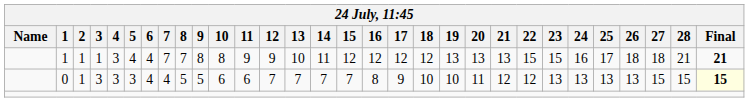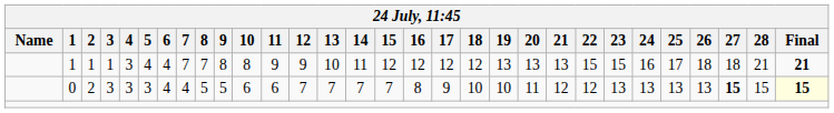0 | 2: 1 -> 2
0 | 27: normal -> bold
